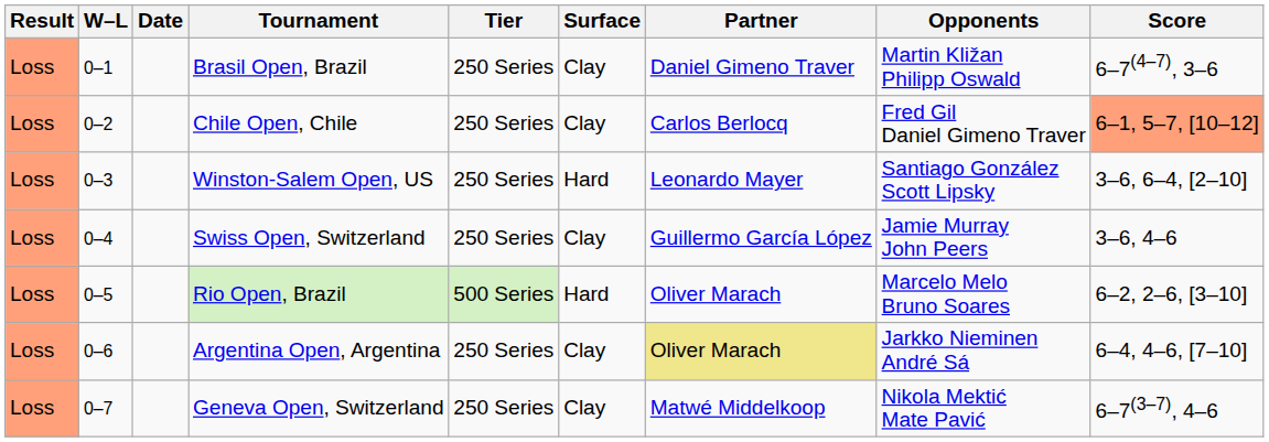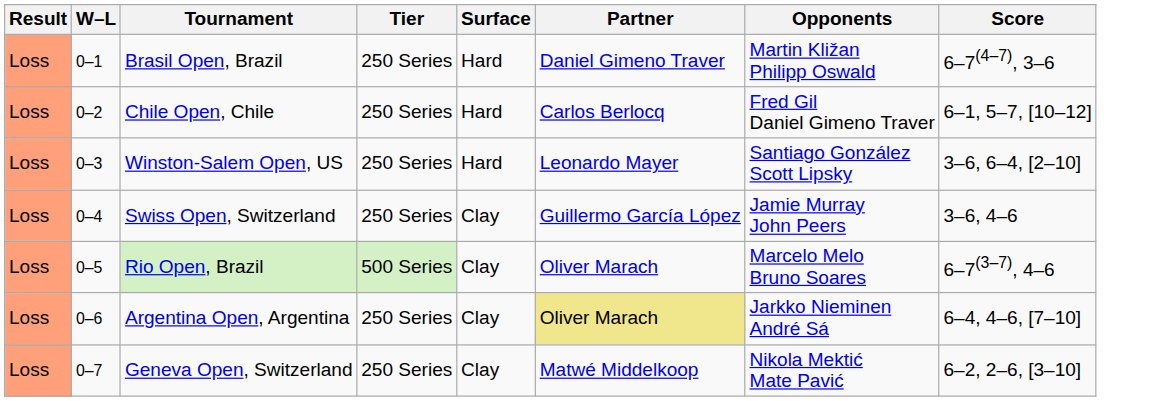- column: Date
Brasil Open, Brazil | Surface: Clay -> Hard
Chile Open, Chile | Surface: Clay -> Hard
Chile Open, Chile | Score: lightsalmon background -> no background
Rio Open, Brazil | Surface: Hard -> Clay
Rio Open, Brazil | Score: 6–2, 2–6, [3–10] -> 6–7(3–7), 4–6
Geneva Open, Switzerland | Score: 6–7(3–7), 4–6 -> 6–2, 2–6, [3–10]
